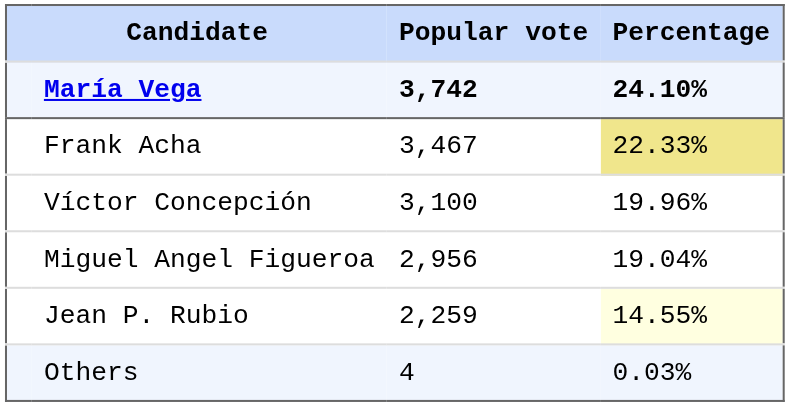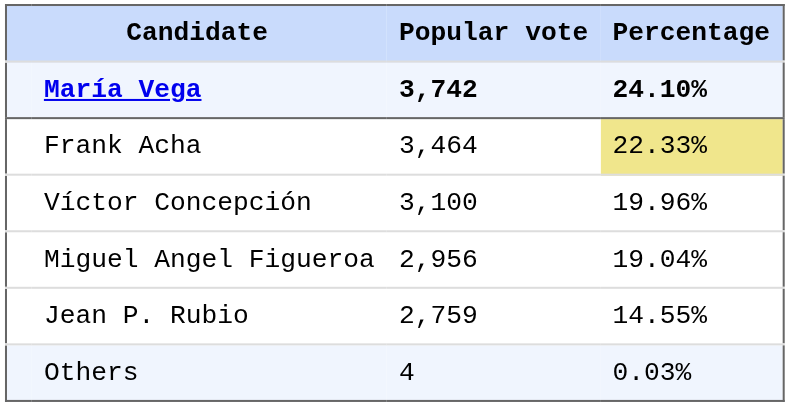Frank Acha | Popular vote: 3,467 -> 3,464
Jean P. Rubio | Popular vote: 2,259 -> 2,759
Jean P. Rubio | Percentage: lightyellow background -> no background
